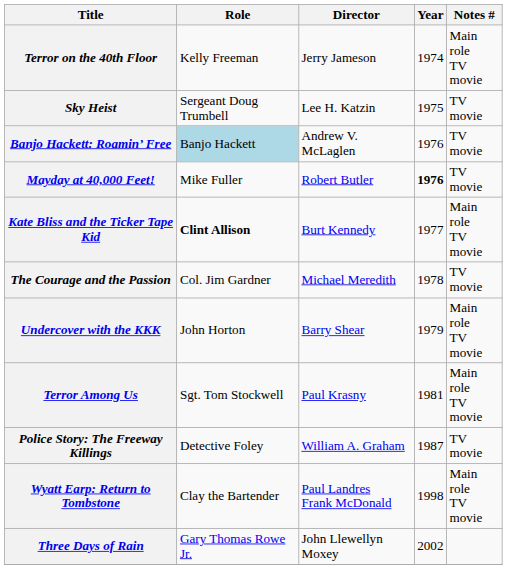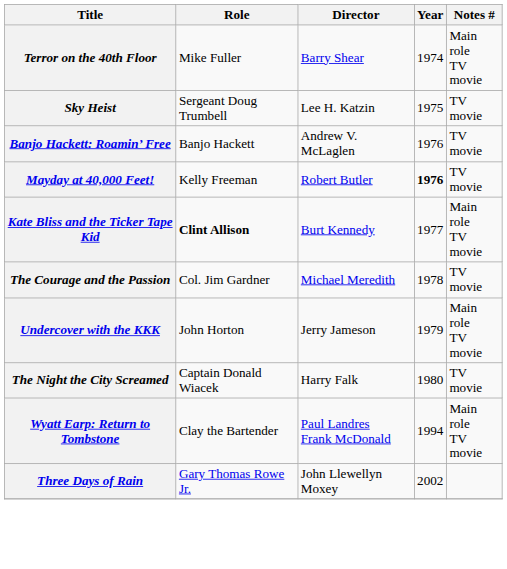Terror on the 40th Floor | Role: Kelly Freeman -> Mike Fuller
Terror on the 40th Floor | Director: Jerry Jameson -> Barry Shear
Banjo Hackett: Roamin’ Free | Role: lightblue background -> no background
Mayday at 40,000 Feet! | Role: Mike Fuller -> Kelly Freeman
Undercover with the KKK | Director: Barry Shear -> Jerry Jameson
+ row: The Night the City Screamed | Captain Donald Wiacek | Harry Falk | 1980 | TV movie
- row: Terror Among Us | Sgt. Tom Stockwell | Paul Krasny | 1981 | Main role TV movie
- row: Police Story: The Freeway Killings | Detective Foley | William A. Graham | 1987 | TV movie
Wyatt Earp: Return to Tombstone | Year: 1998 -> 1994
